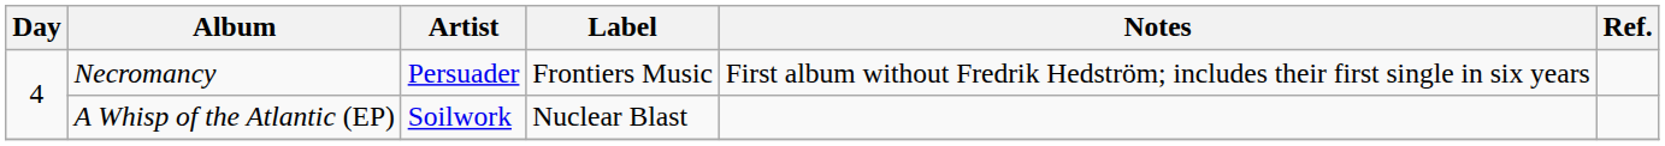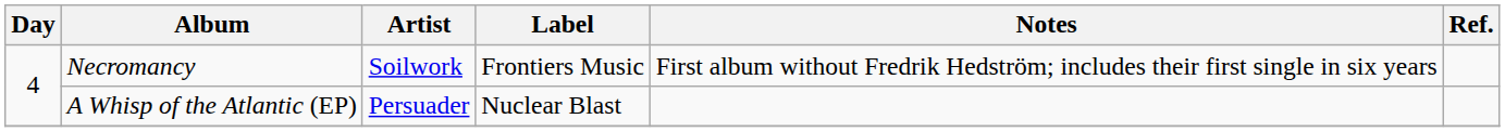Necromancy | Artist: Persuader -> Soilwork
A Whisp of the Atlantic (EP) | Artist: Soilwork -> Persuader
